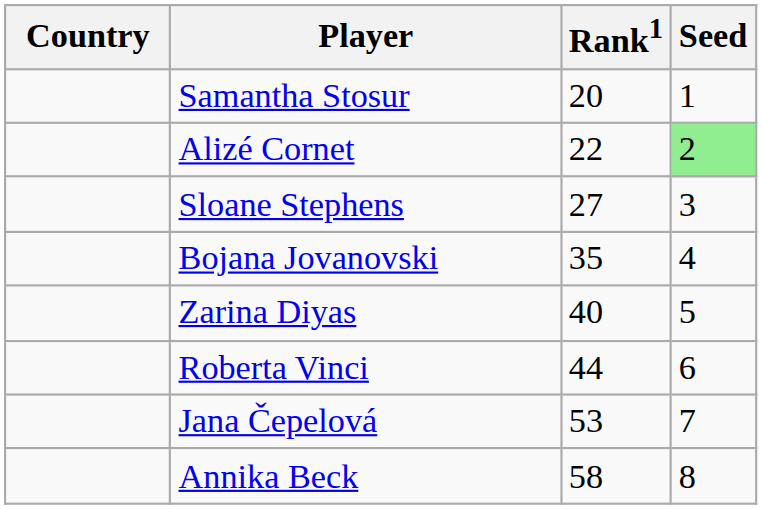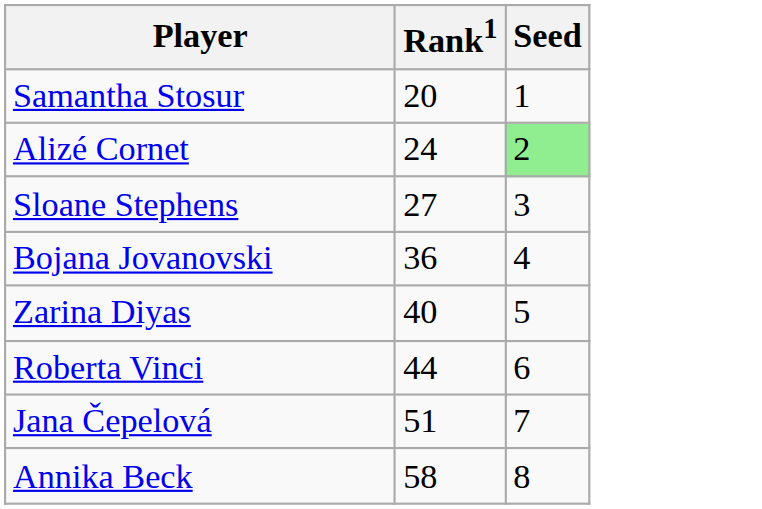- column: Country
Alizé Cornet | Rank1: 22 -> 24
Bojana Jovanovski | Rank1: 35 -> 36
Jana Čepelová | Rank1: 53 -> 51
